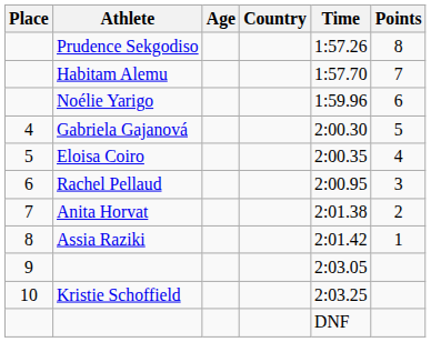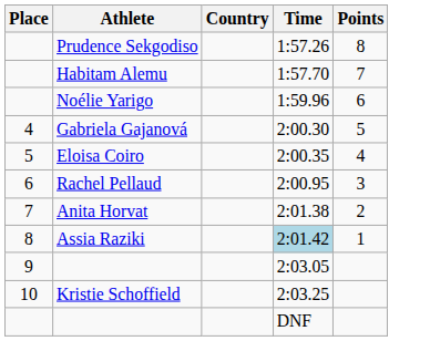- column: Age
Assia Raziki | Time: no background -> lightblue background
